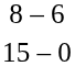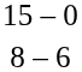rows swapped: 15 – 0 <-> 8 – 6
